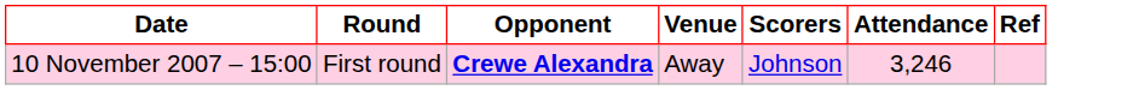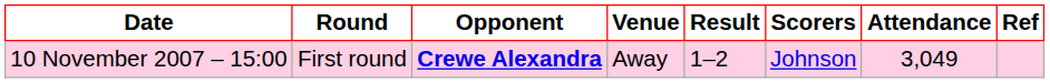+ column: Result | 1–2
10 November 2007 – 15:00 | Attendance: 3,246 -> 3,049
